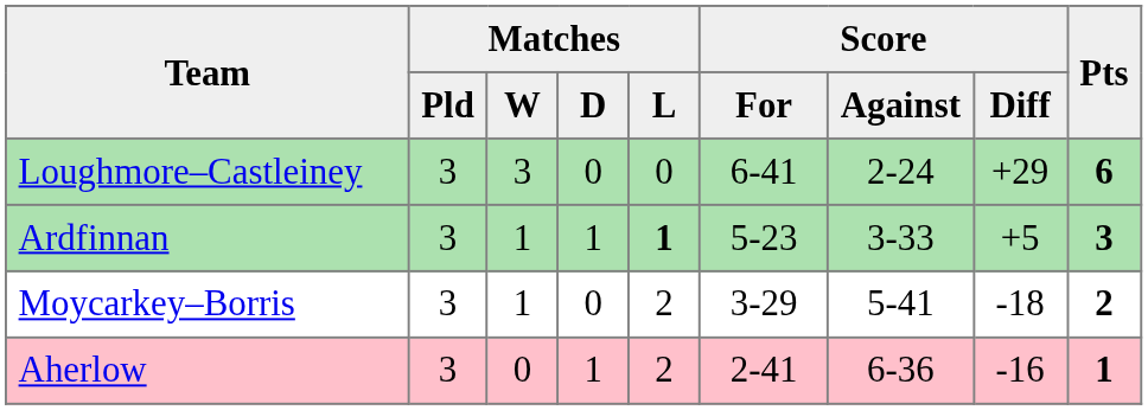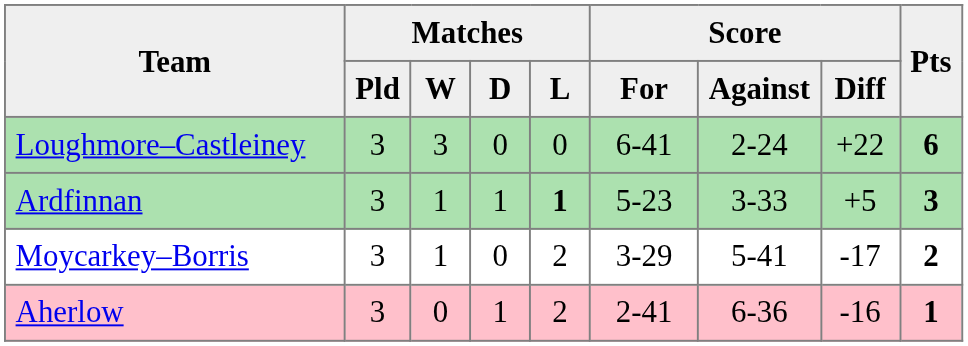Loughmore–Castleiney | Score / Diff: +29 -> +22
Moycarkey–Borris | Score / Diff: -18 -> -17
